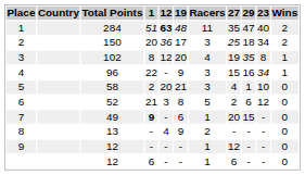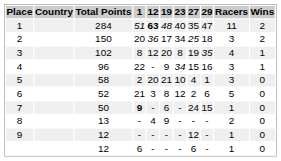columns swapped: 23 <-> Racers
7 | Total Points: 49 -> 50
7 | 27: 20 -> 24
